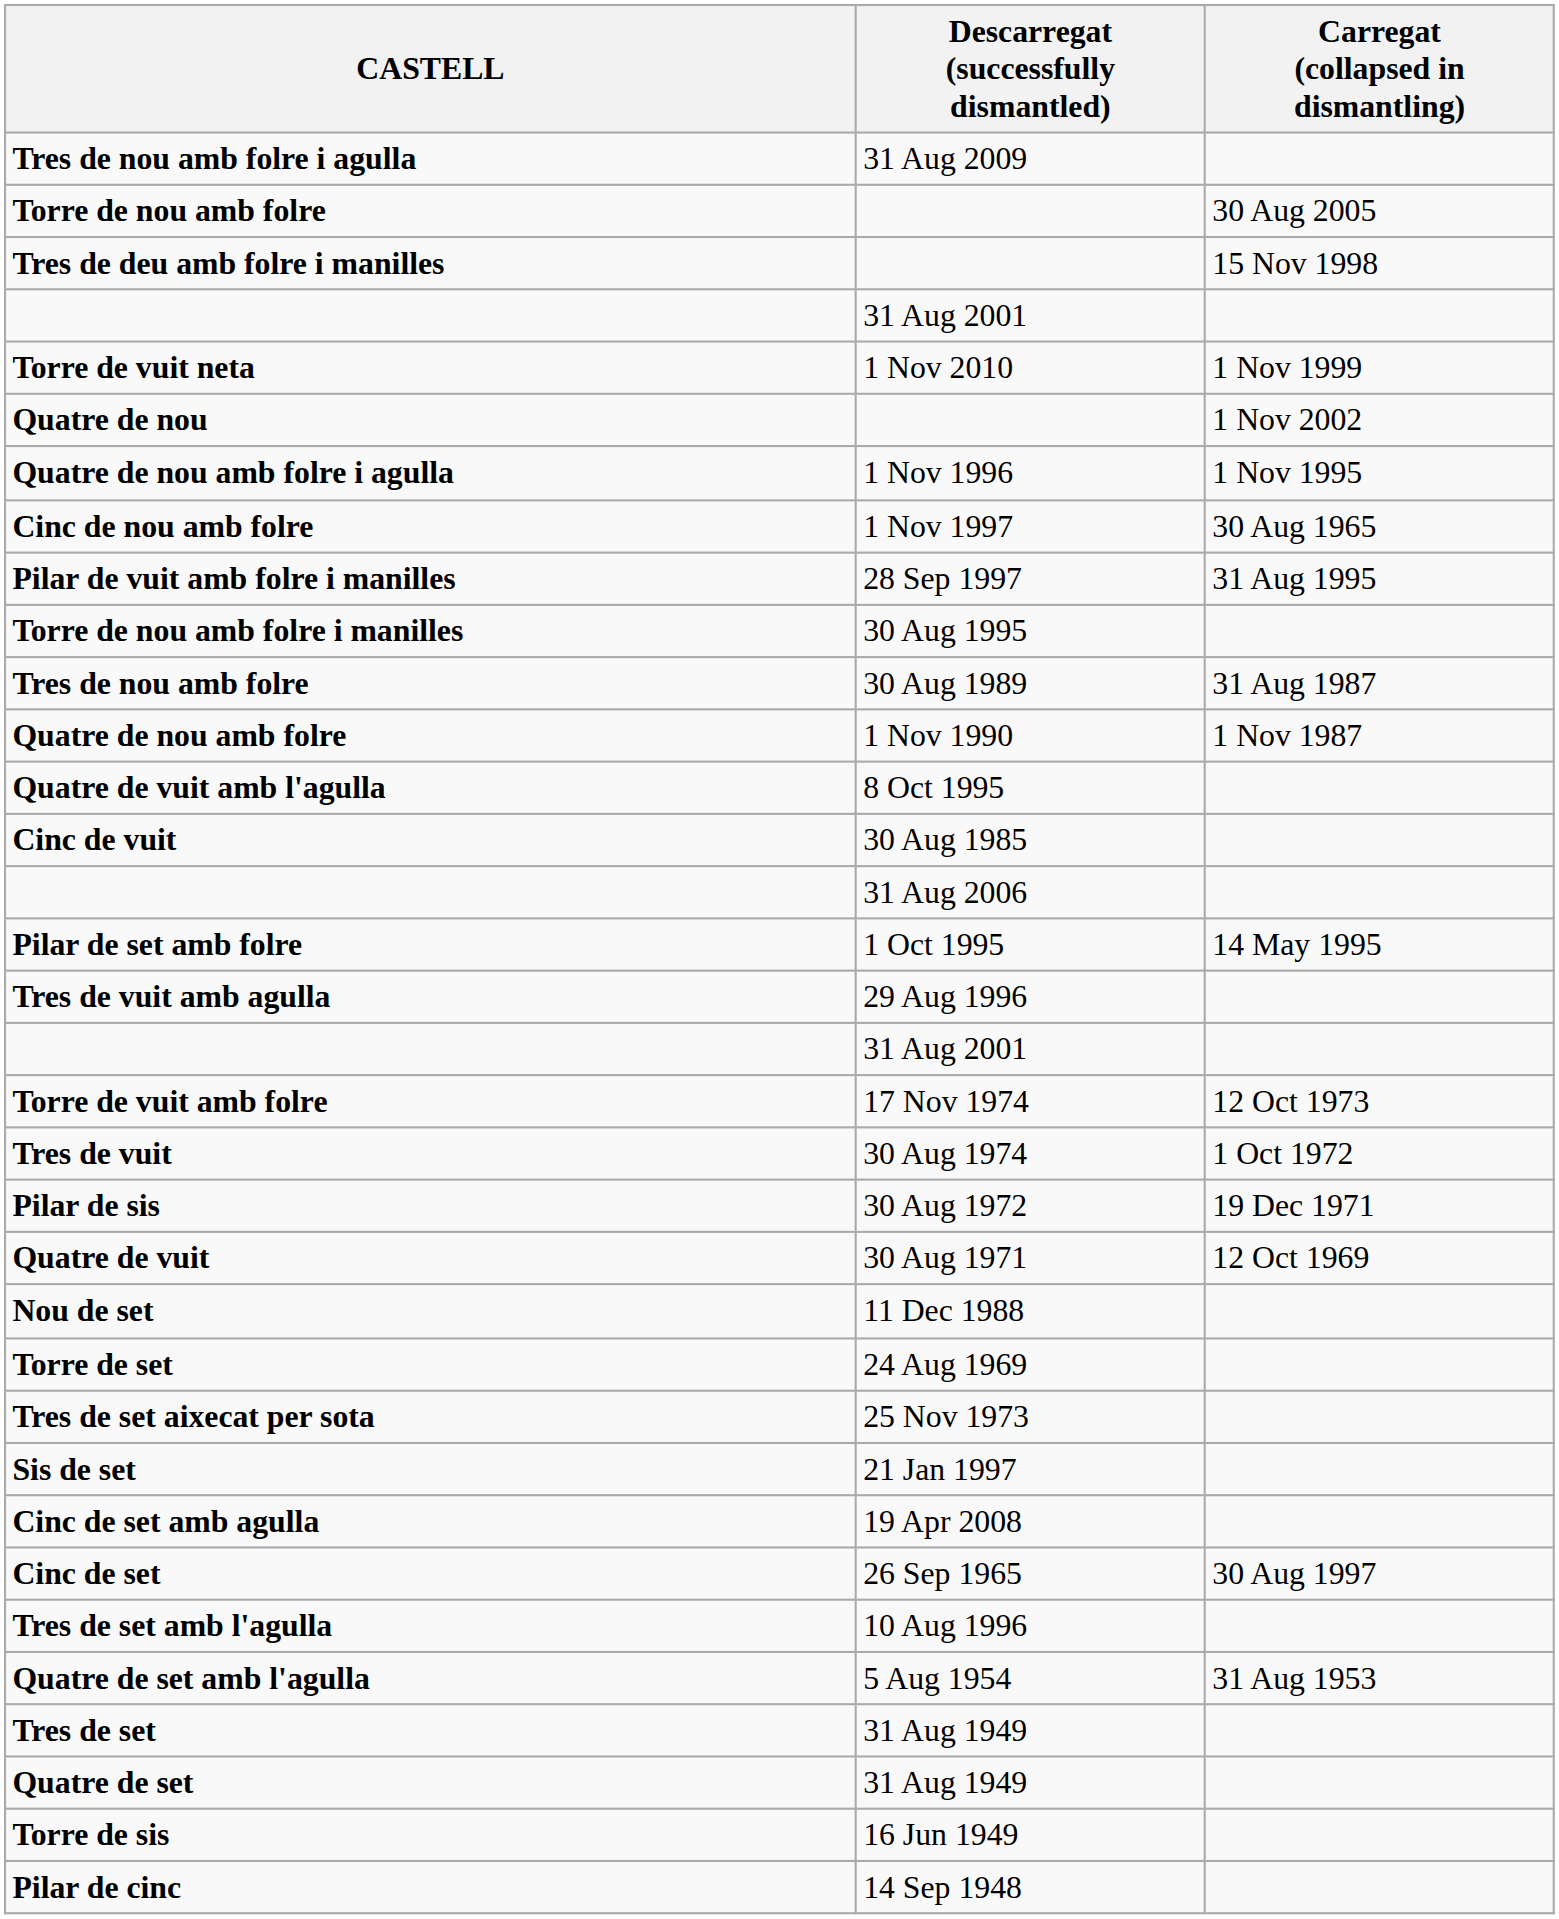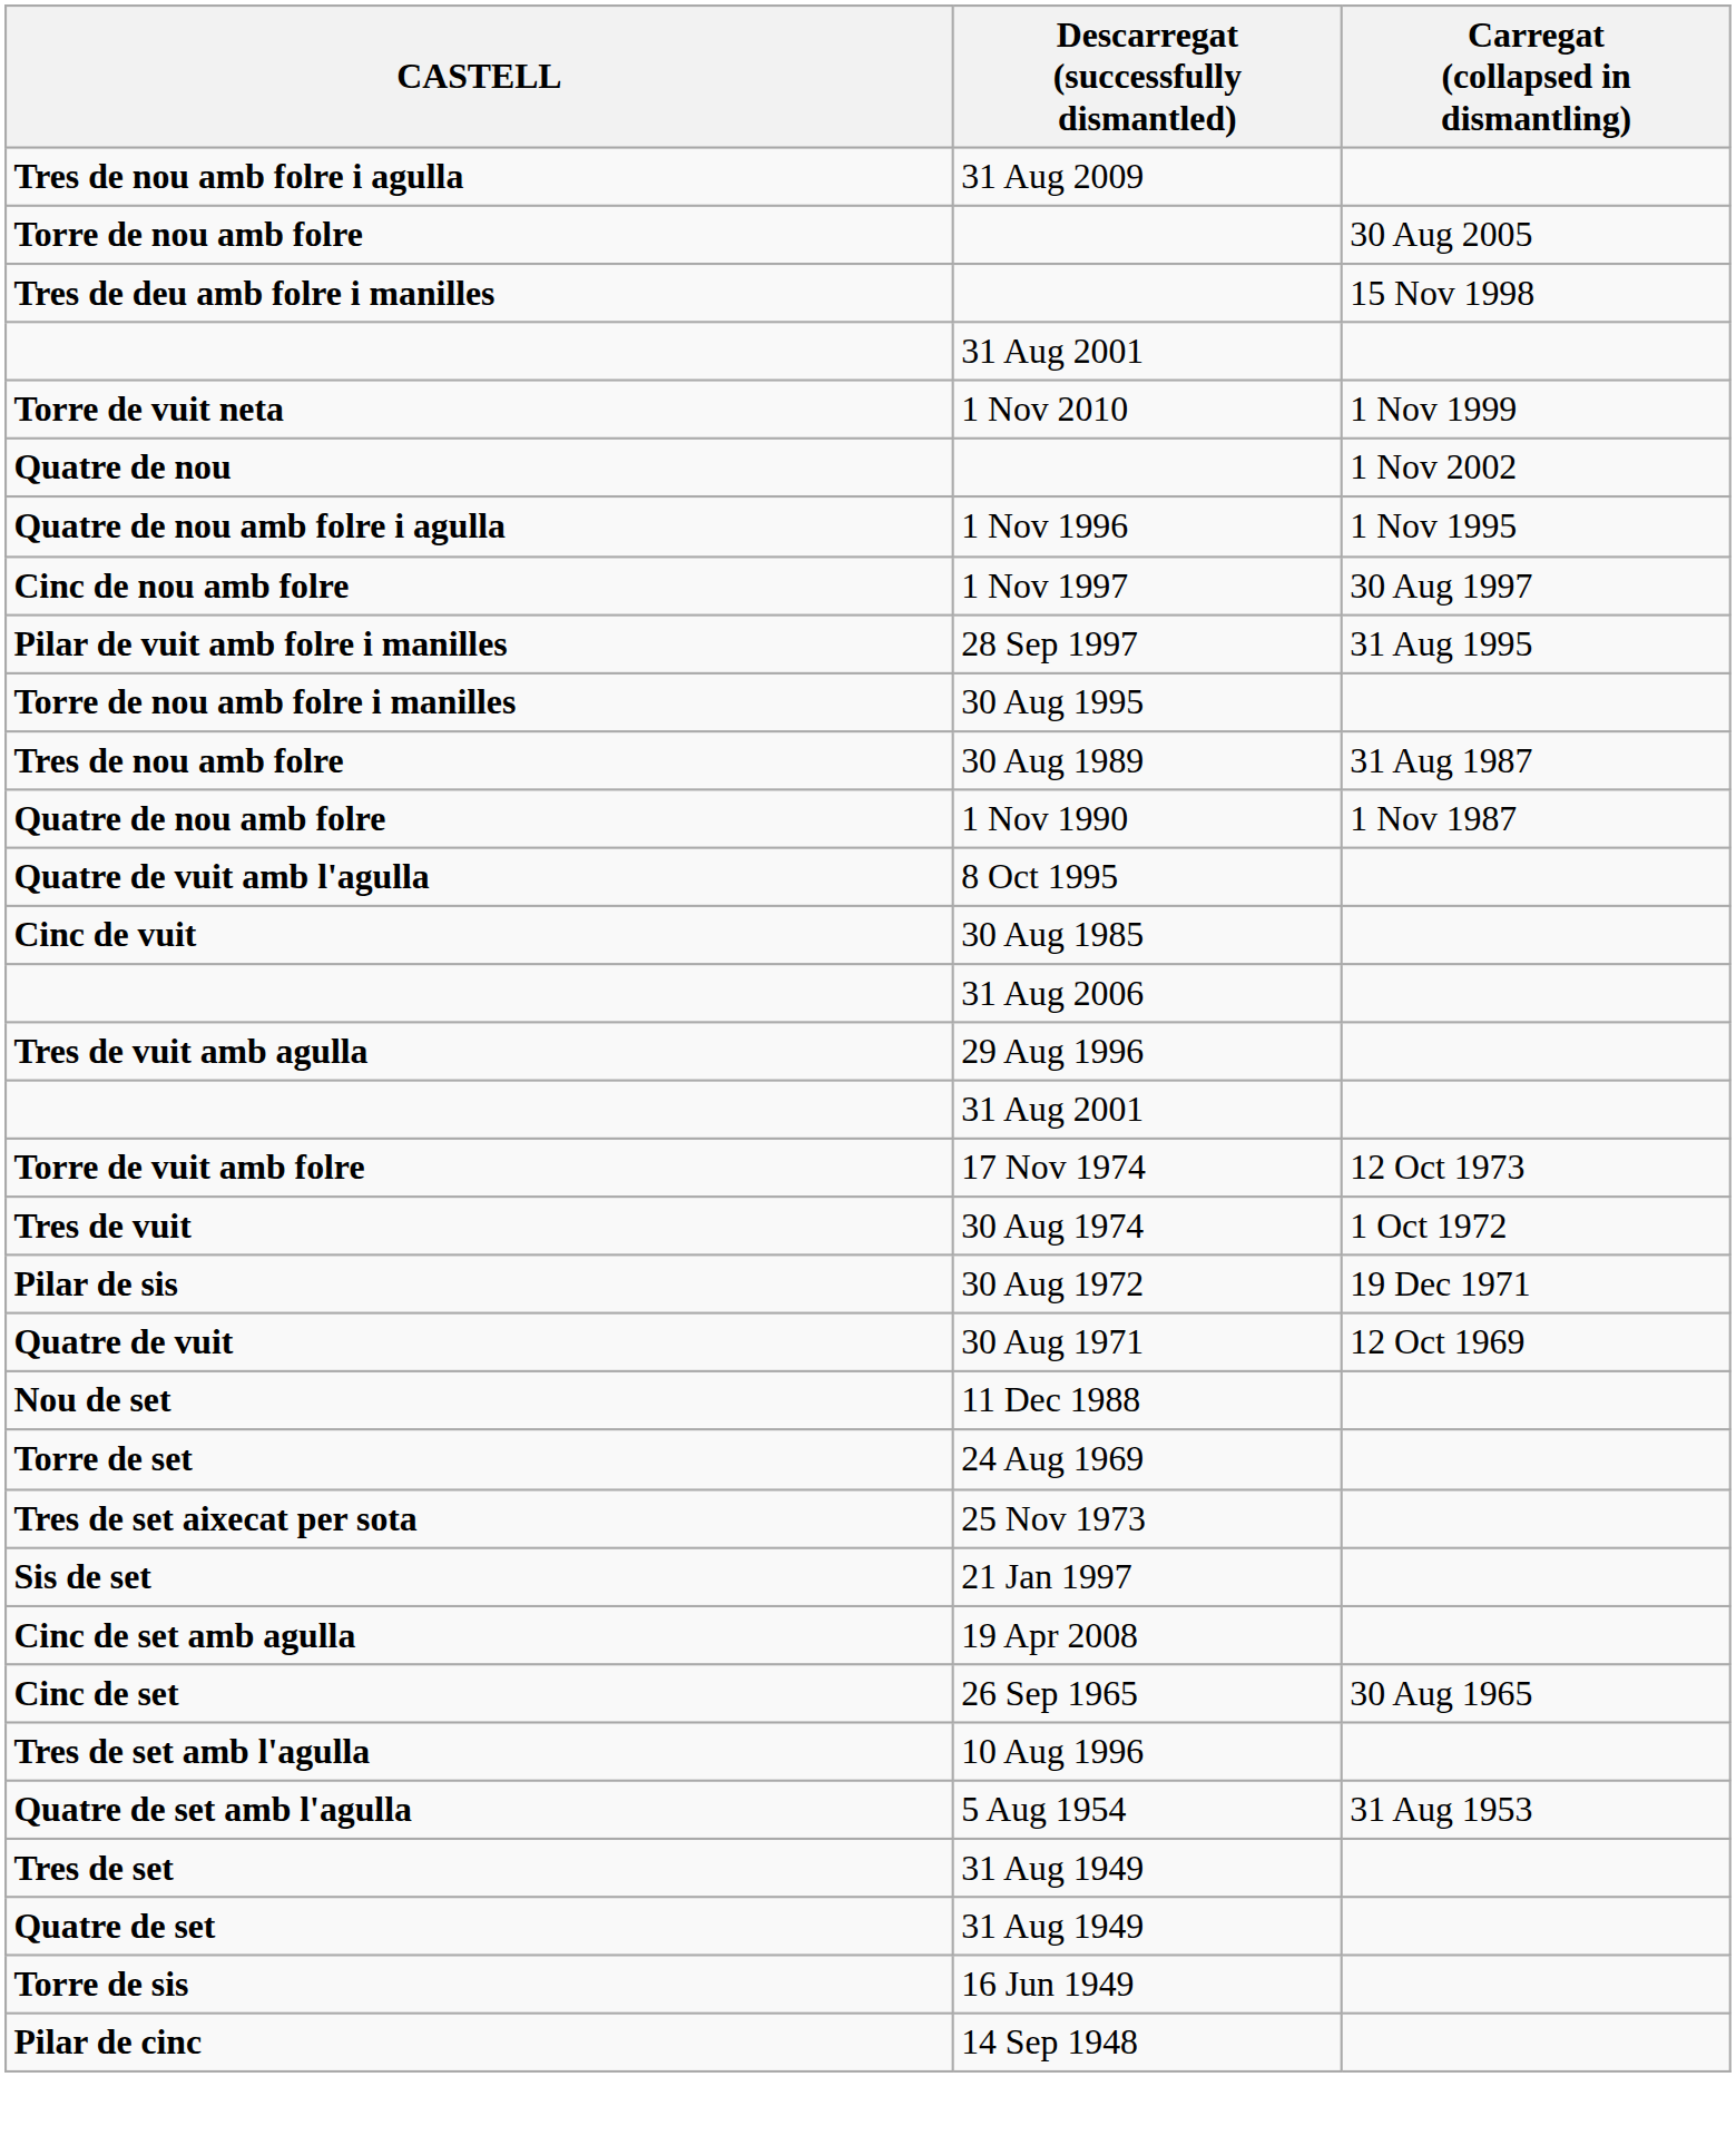Cinc de nou amb folre | Carregat (collapsed in dismantling): 30 Aug 1965 -> 30 Aug 1997
- row: Pilar de set amb folre | 1 Oct 1995 | 14 May 1995
Cinc de set | Carregat (collapsed in dismantling): 30 Aug 1997 -> 30 Aug 1965
